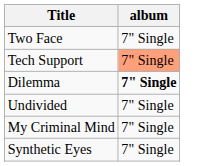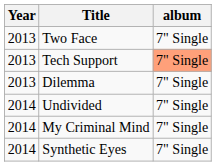+ column: Year | 2013 | 2013 | 2013 | 2014 | 2014 | 2014
Dilemma | album: bold -> normal
